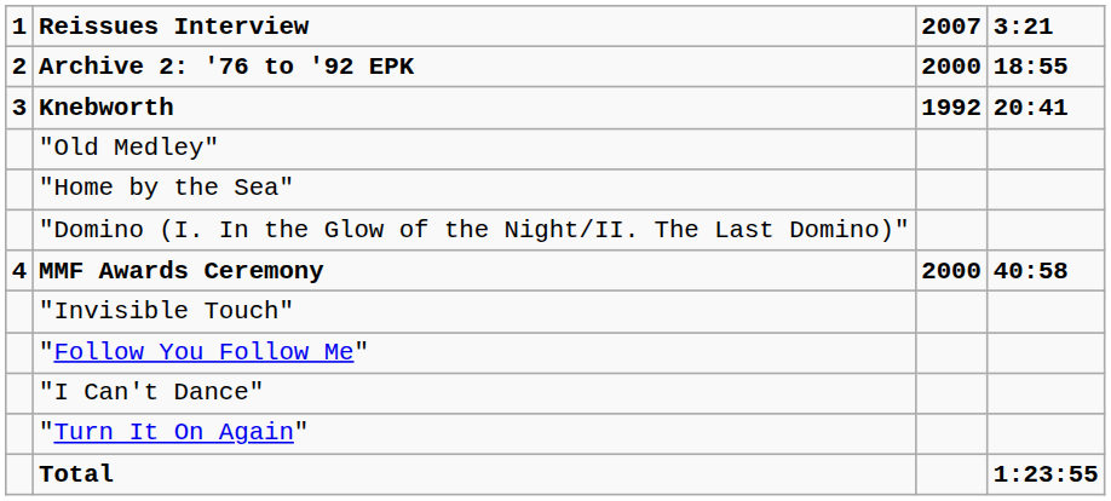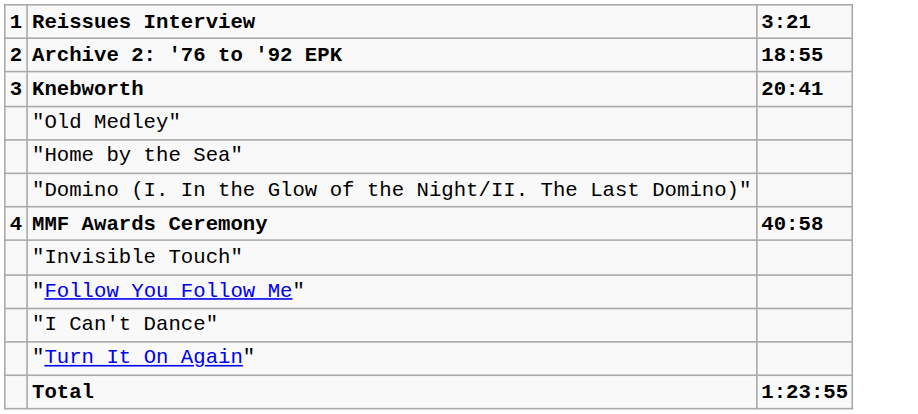- column: 2007 | 2000 | 1992 | 2000
